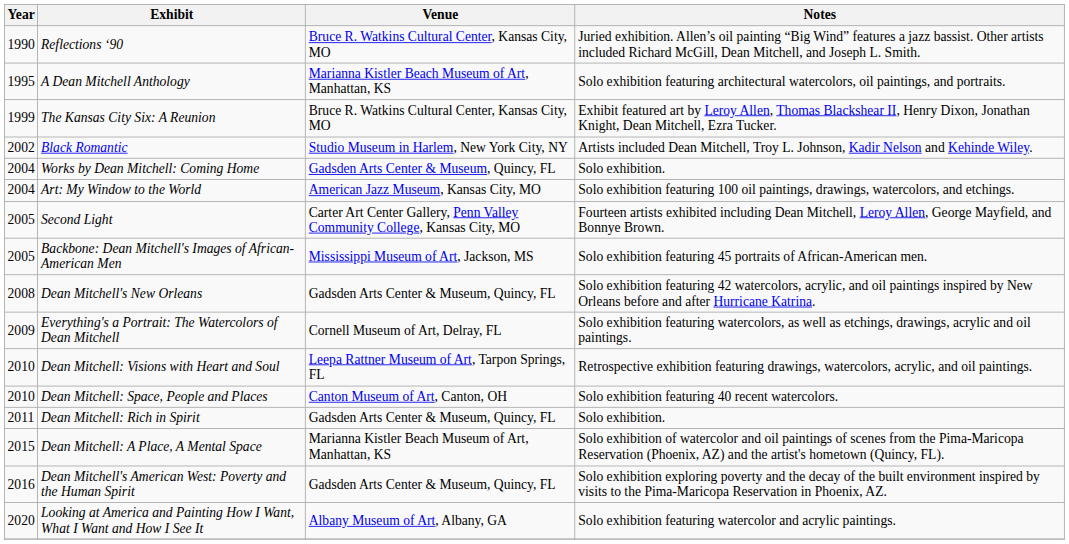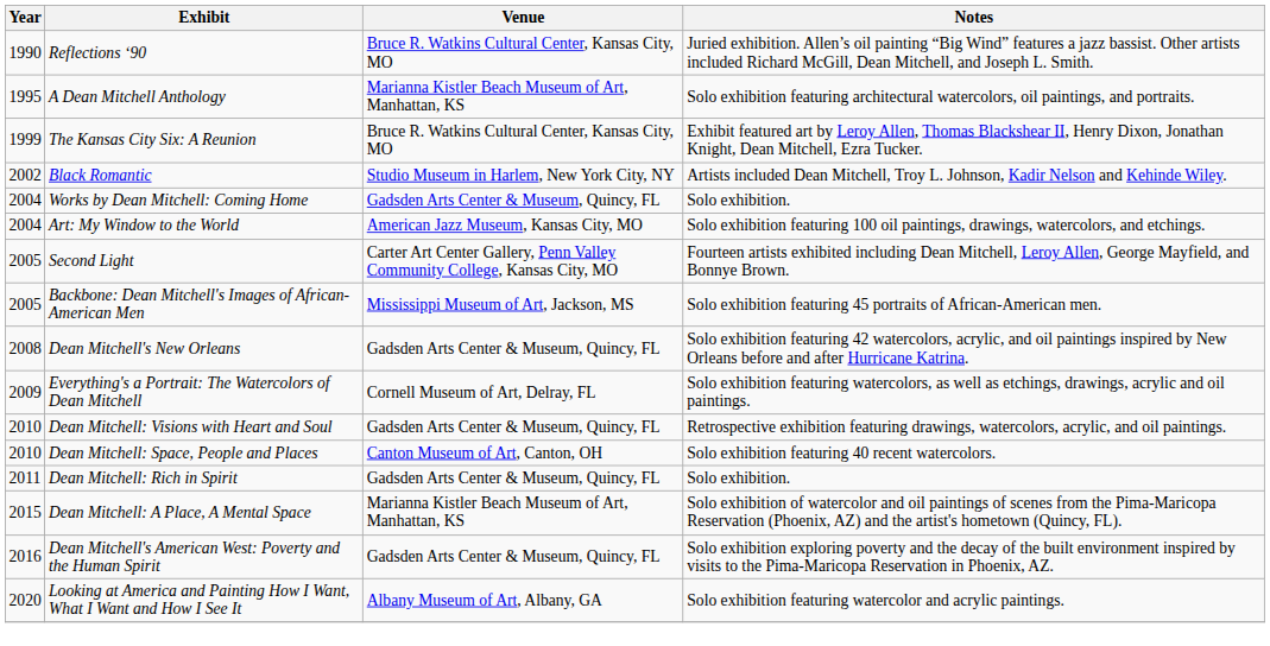Dean Mitchell: Visions with Heart and Soul | Venue: Leepa Rattner Museum of Art, Tarpon Springs, FL -> Gadsden Arts Center & Museum, Quincy, FL
